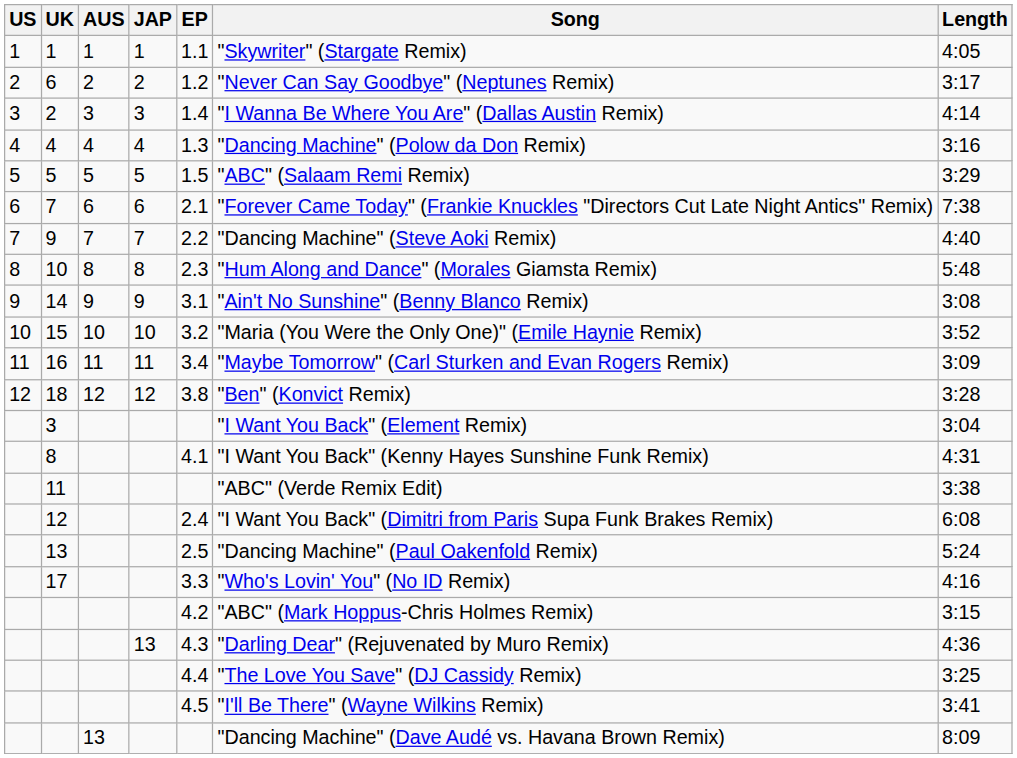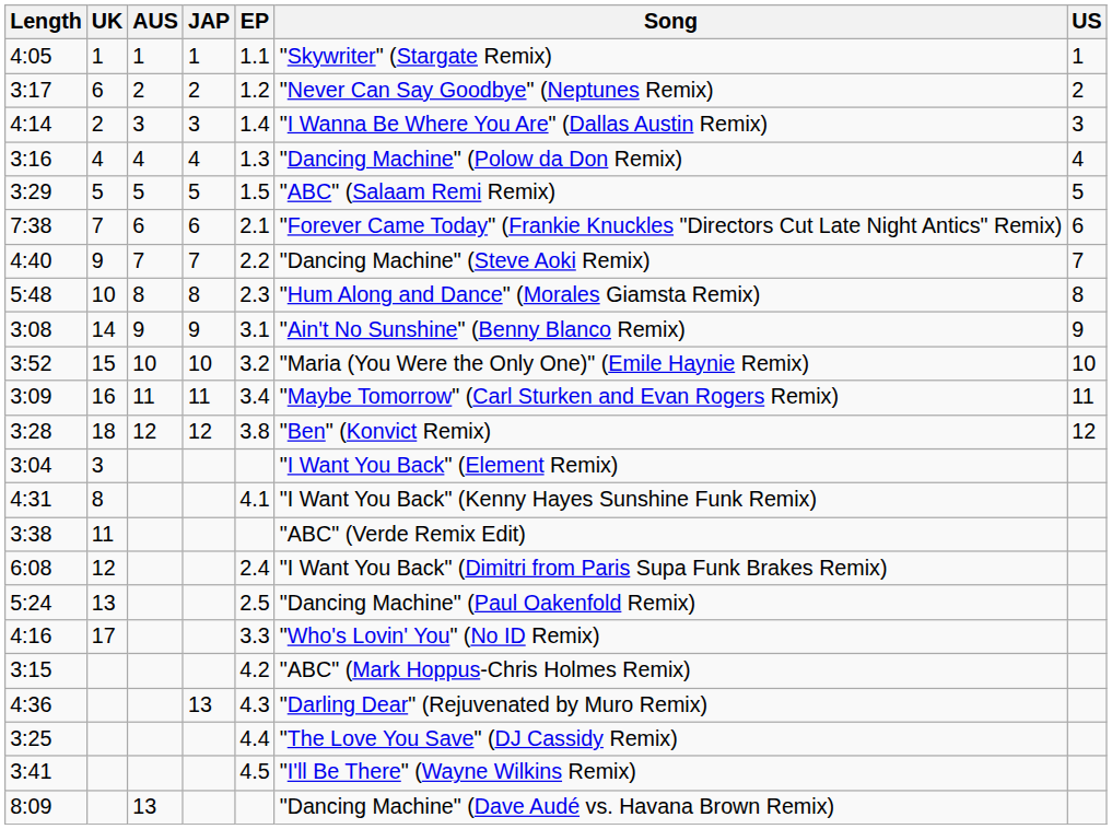columns swapped: US <-> Length
